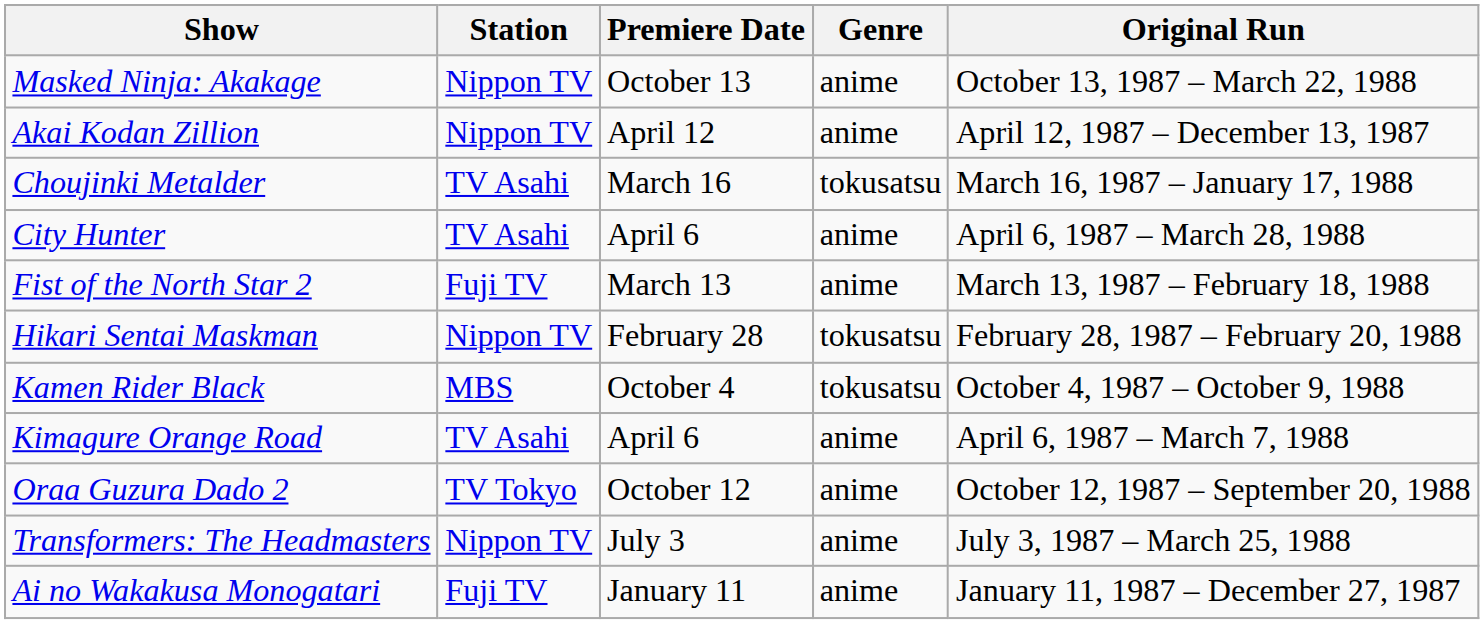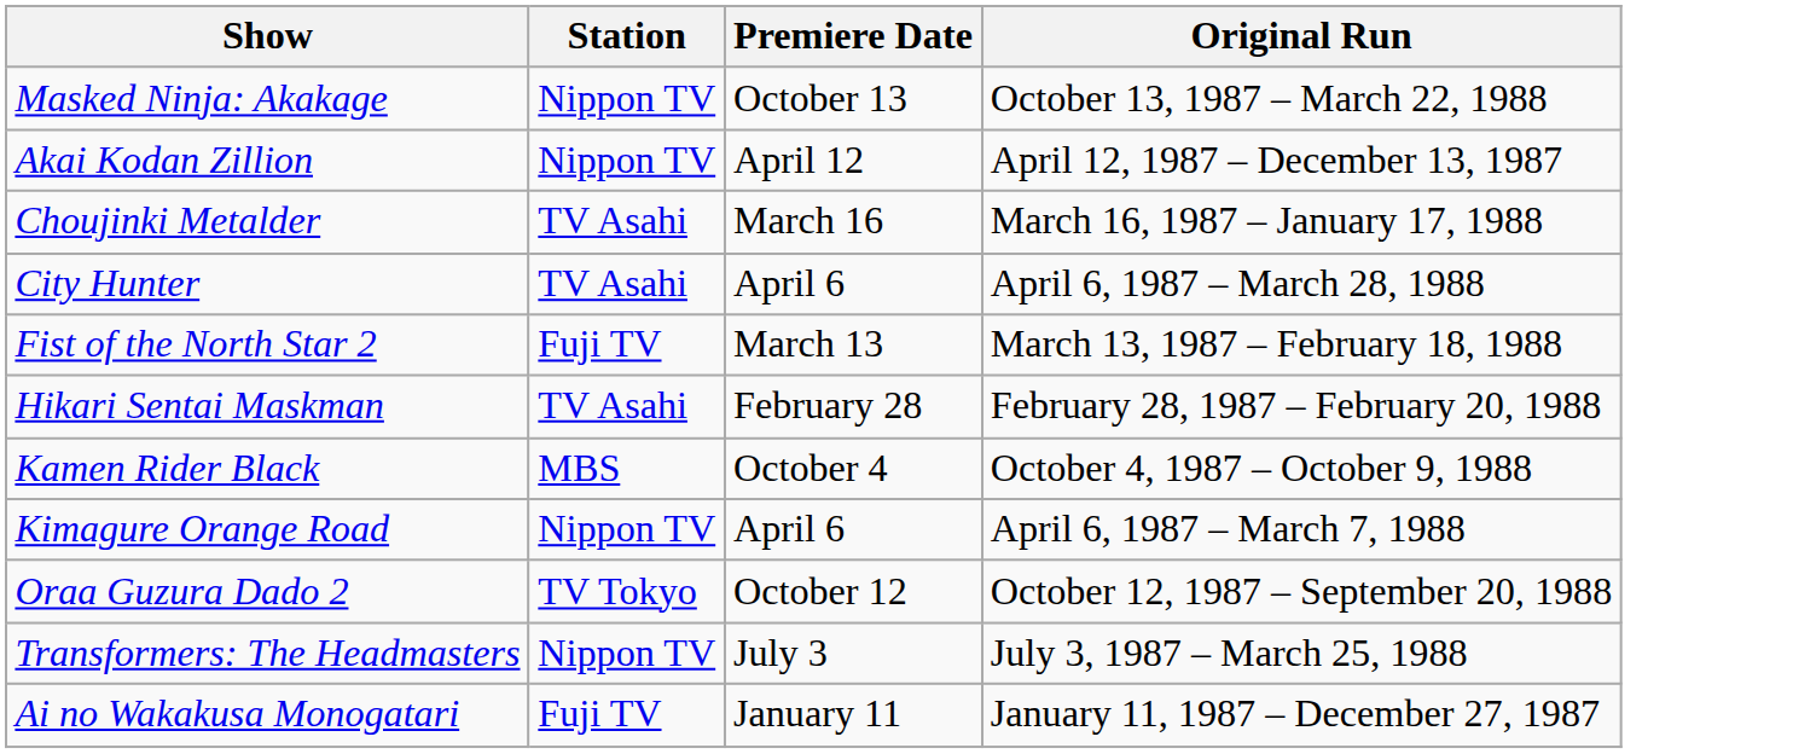- column: Genre | anime | anime | tokusatsu | anime | anime | tokusatsu | tokusatsu | anime | anime | anime | anime
Hikari Sentai Maskman | Station: Nippon TV -> TV Asahi
Kimagure Orange Road | Station: TV Asahi -> Nippon TV
